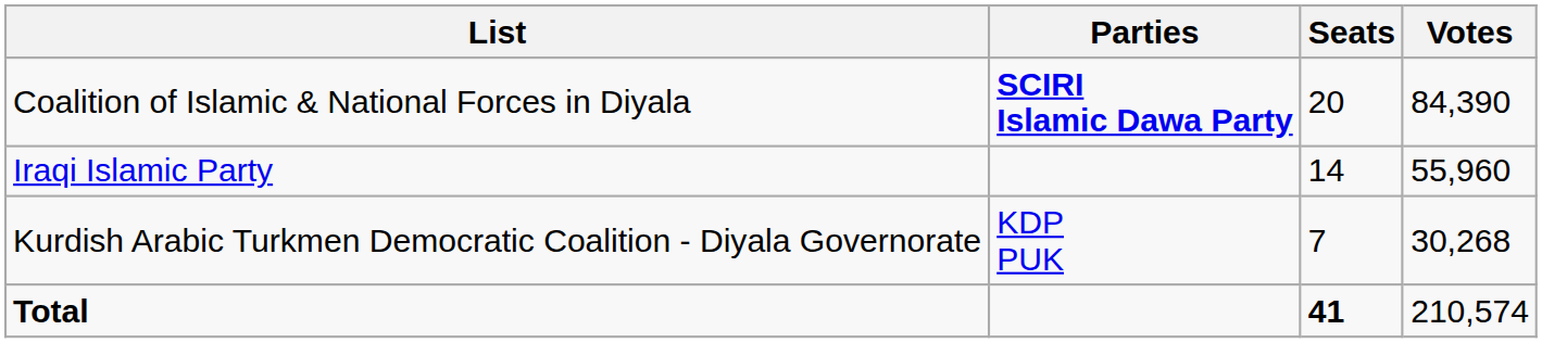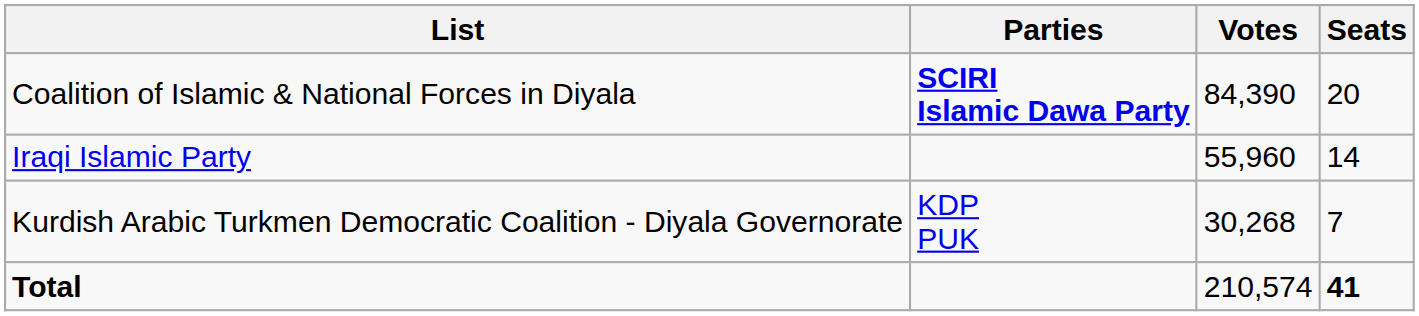columns swapped: Votes <-> Seats
